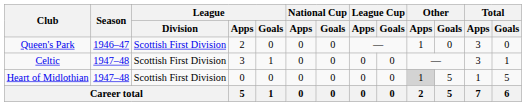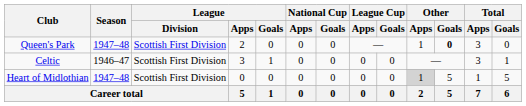Queen's Park | Season: 1946–47 -> 1947–48
Queen's Park | Other / Goals: normal -> bold
Celtic | Season: 1947–48 -> 1946–47
